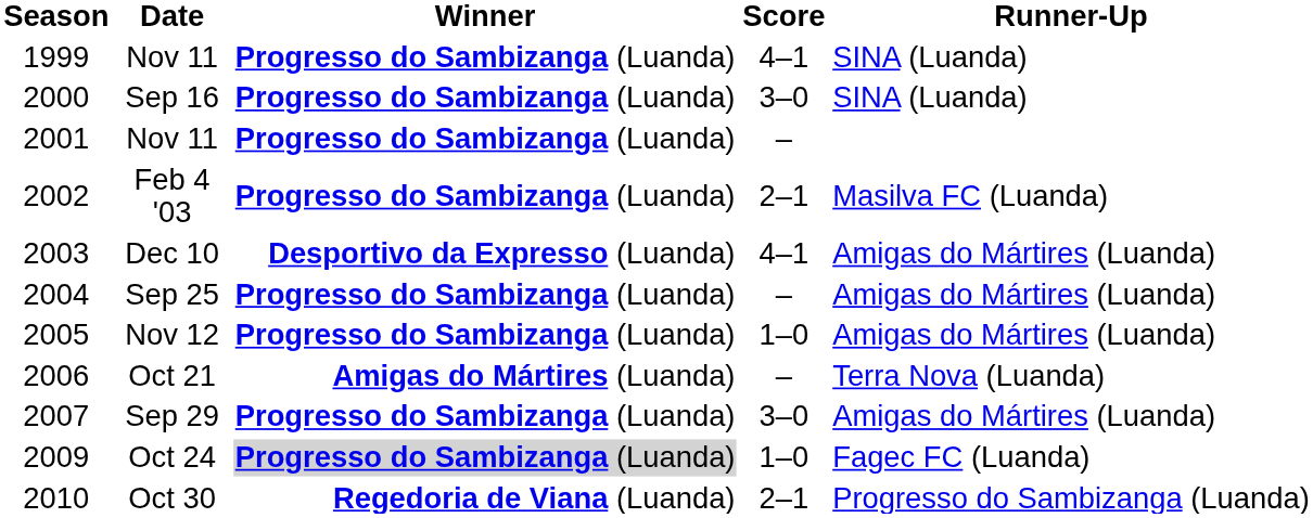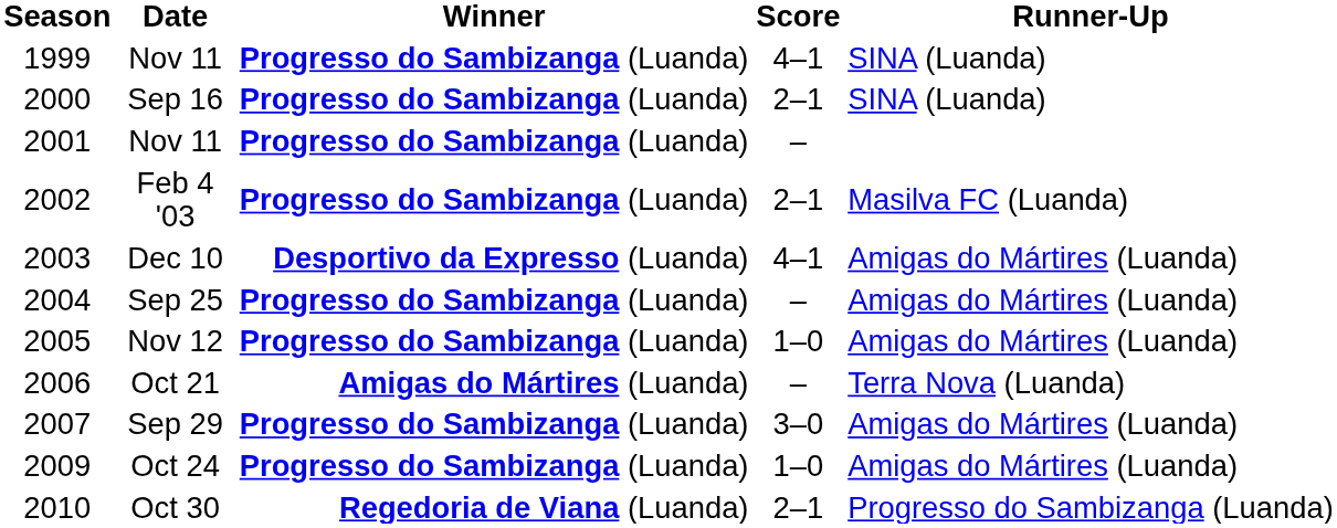Sep 16 | Score: 3–0 -> 2–1
Oct 24 | Winner: lightgrey background -> no background
Oct 24 | Runner-Up: Fagec FC (Luanda) -> Amigas do Mártires (Luanda)
